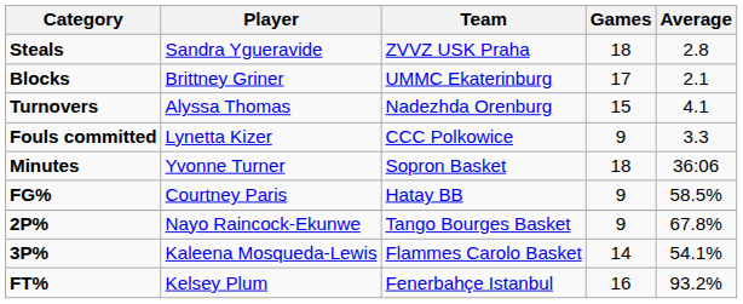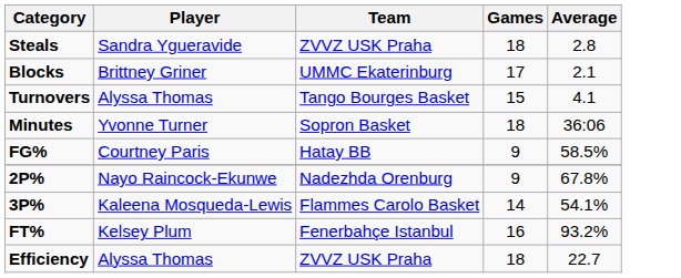Turnovers | Team: Nadezhda Orenburg -> Tango Bourges Basket
- row: Fouls committed | Lynetta Kizer | CCC Polkowice | 9 | 3.3
2P% | Team: Tango Bourges Basket -> Nadezhda Orenburg
+ row: Efficiency | Alyssa Thomas | ZVVZ USK Praha | 18 | 22.7
